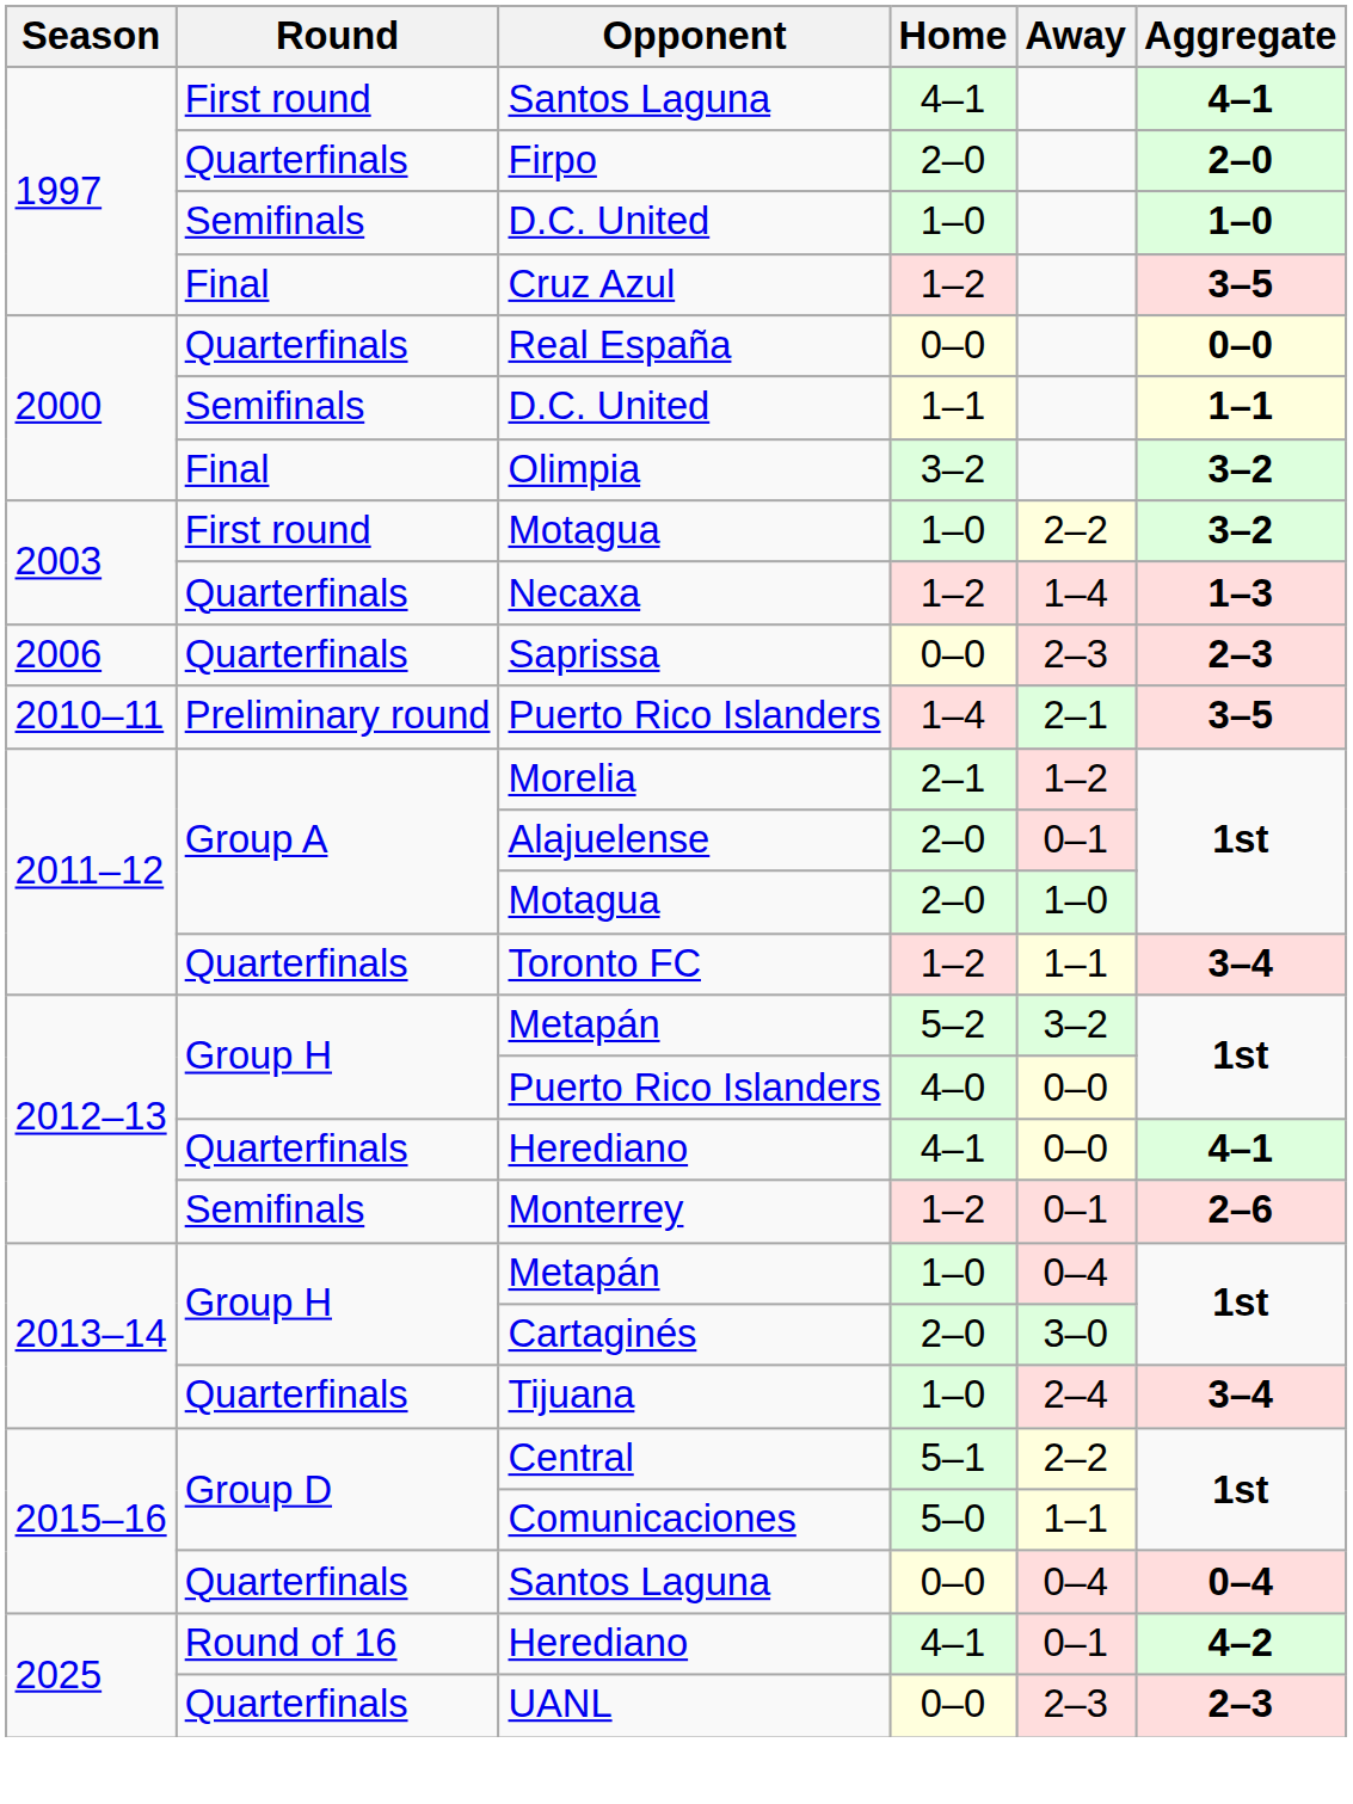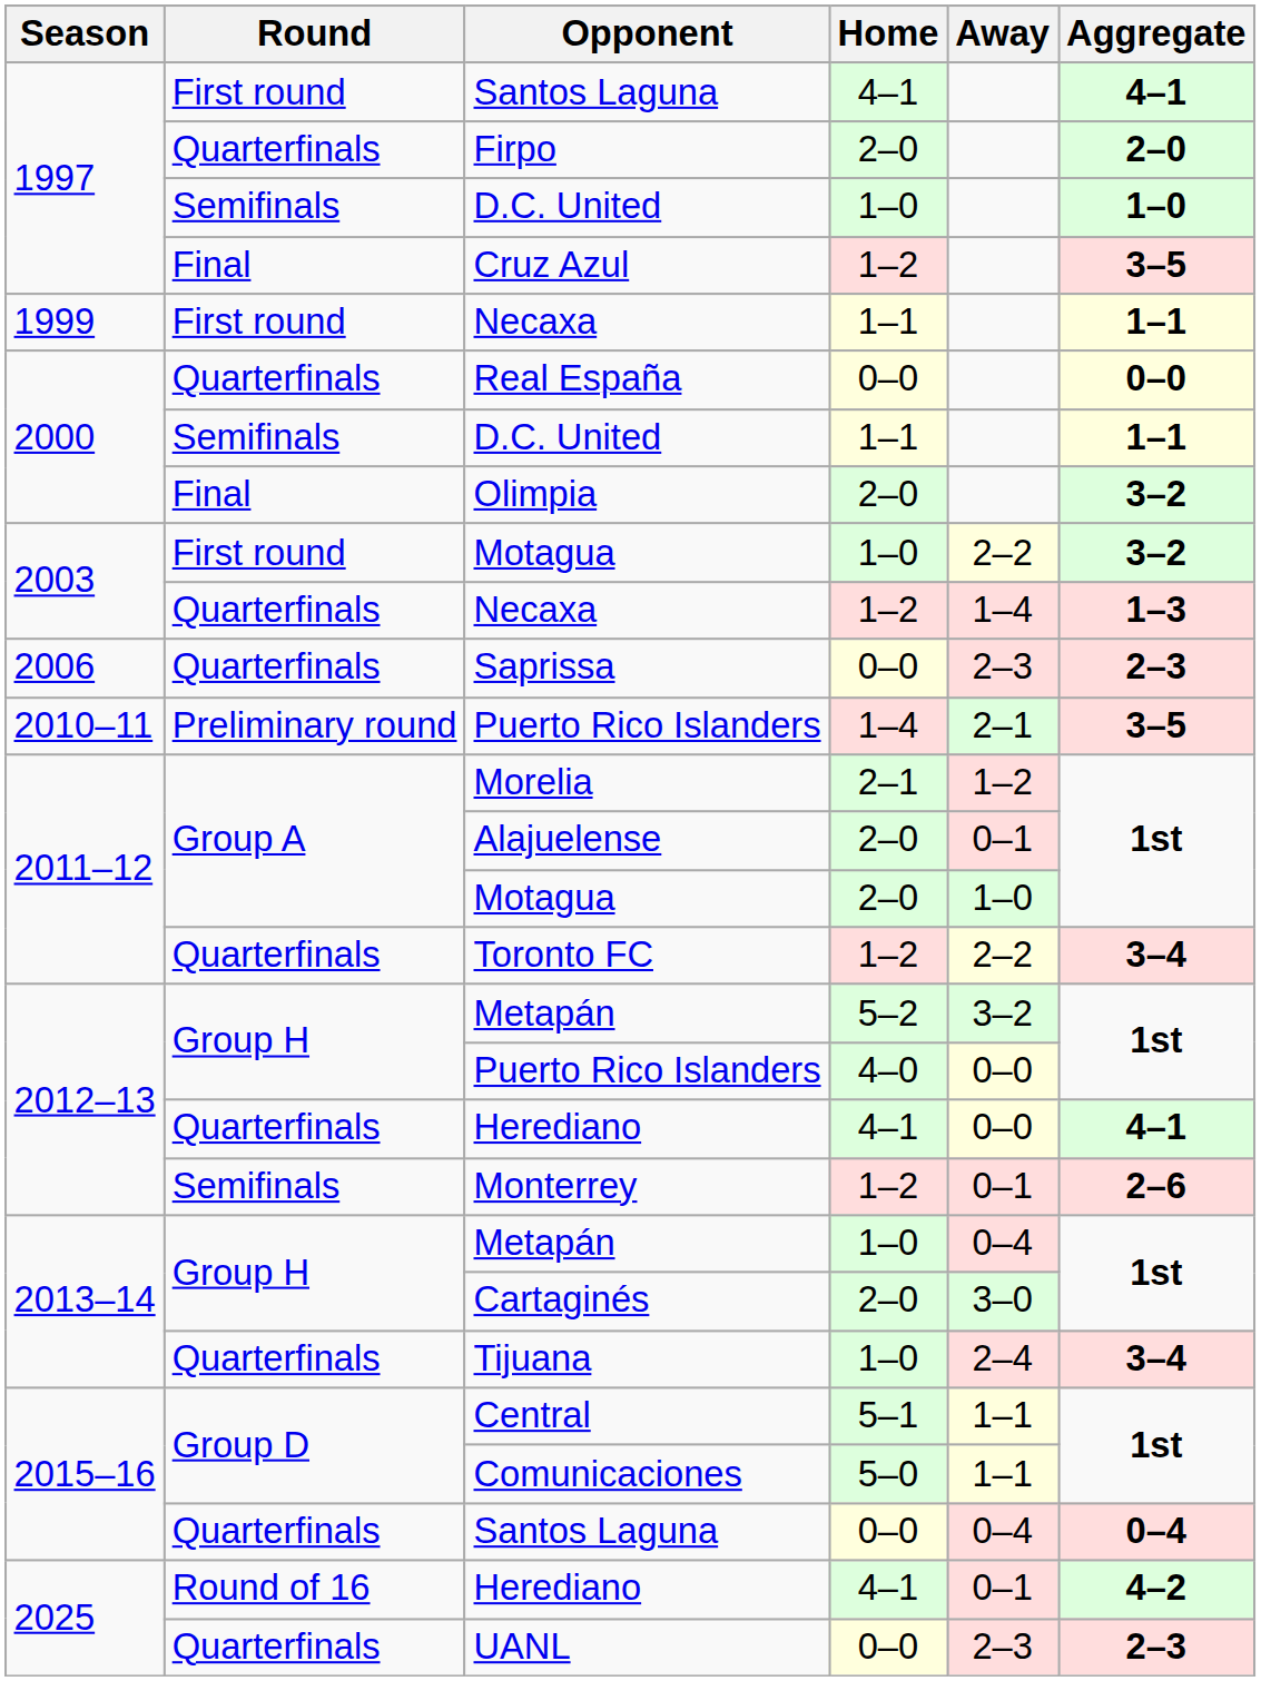+ row: 1999 | First round | Necaxa | 1–1 | 1–1
Olimpia | Home: 3–2 -> 2–0
Toronto FC | Away: 1–1 -> 2–2
Central | Away: 2–2 -> 1–1
